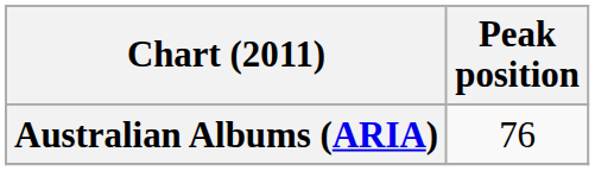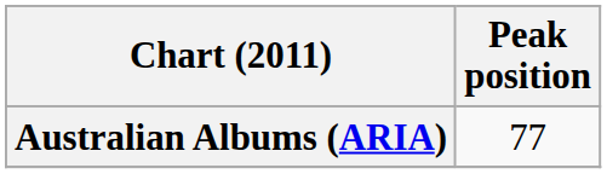Australian Albums (ARIA) | Peak position: 76 -> 77
